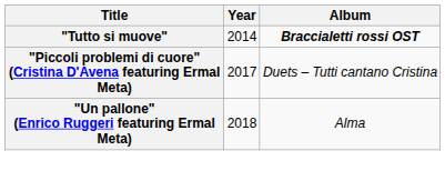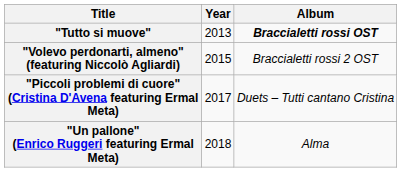"Tutto si muove" | Year: 2014 -> 2013
+ row: "Volevo perdonarti, almeno" (featuring Niccolò Agliardi) | 2015 | Braccialetti rossi 2 OST
